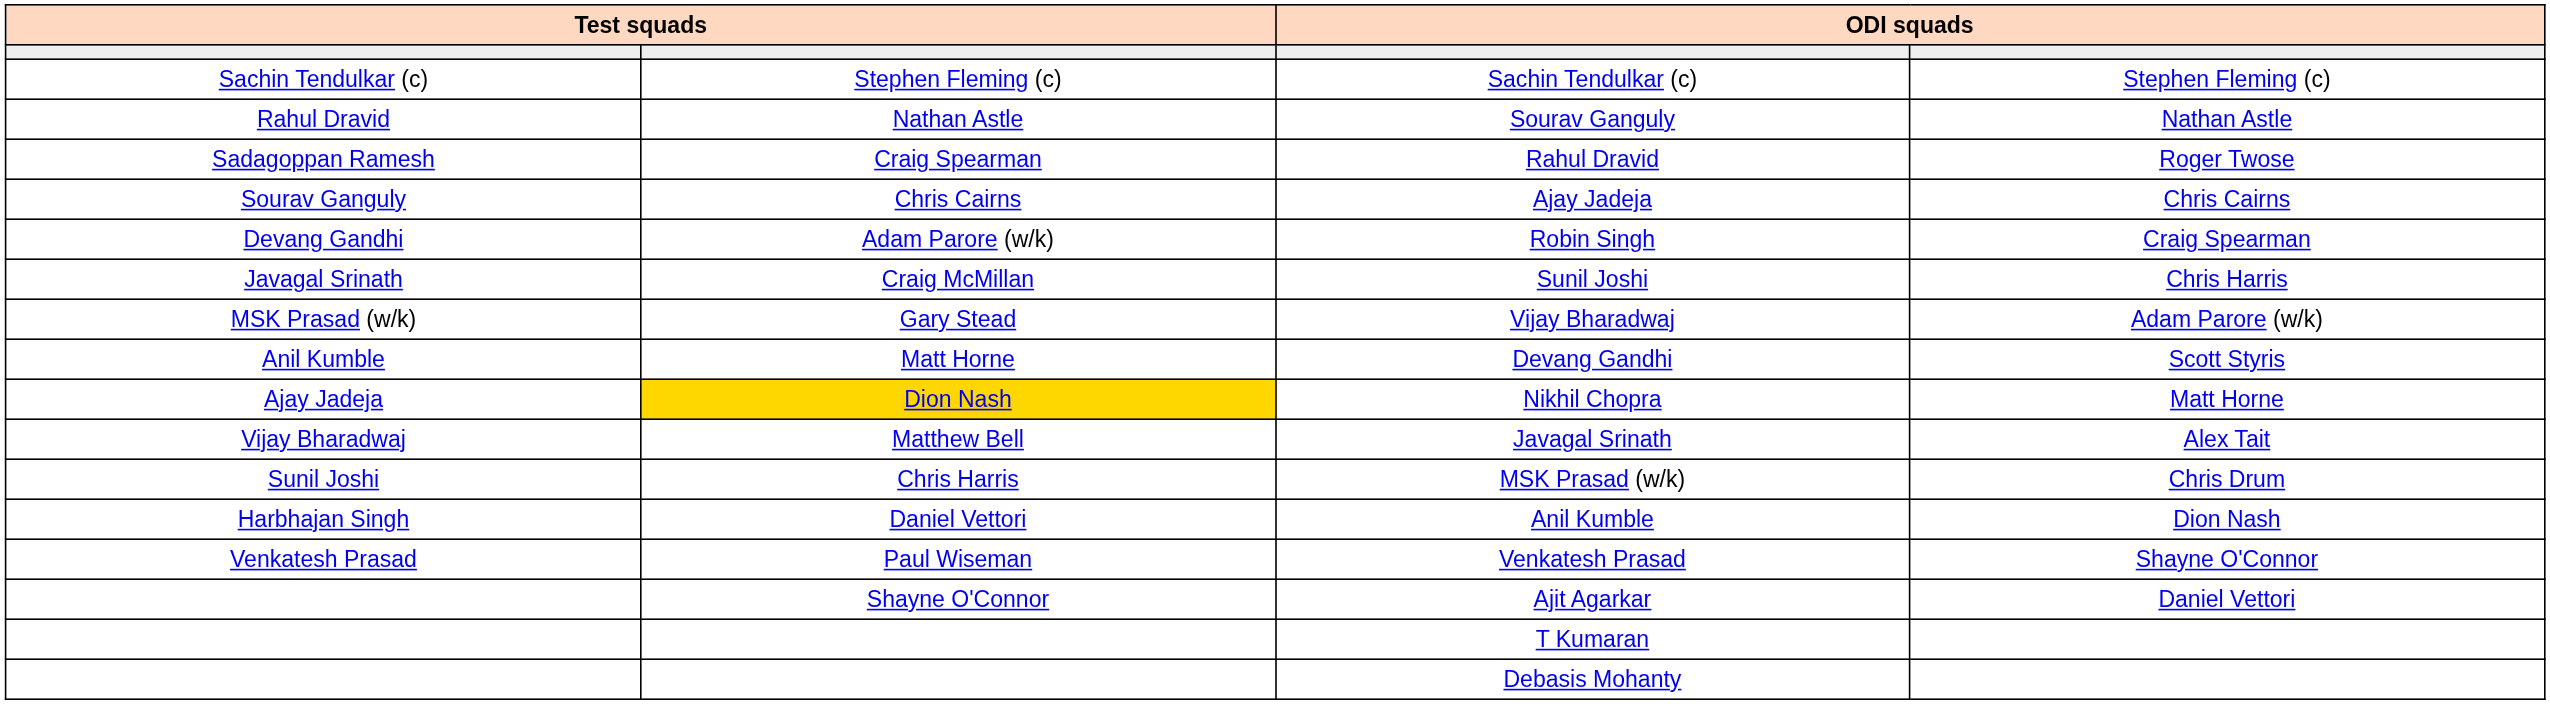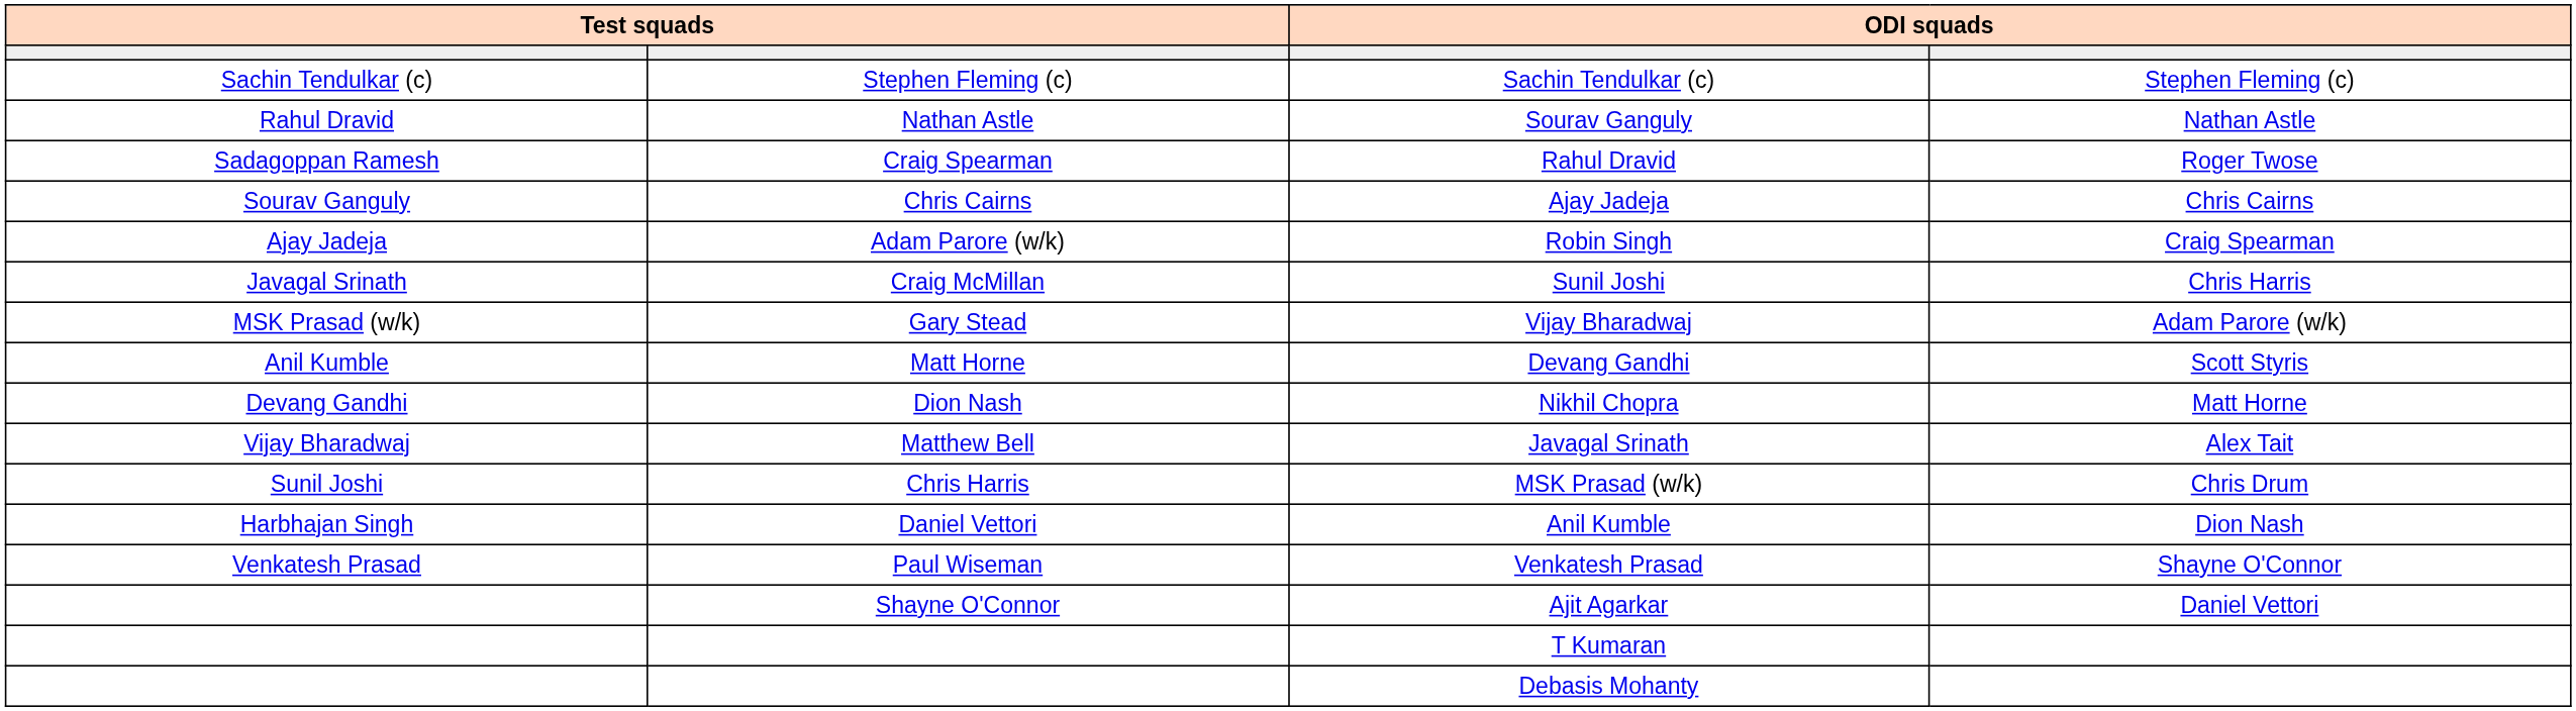Robin Singh | column 1: Devang Gandhi -> Ajay Jadeja
Nikhil Chopra | column 1: Ajay Jadeja -> Devang Gandhi
Nikhil Chopra | column 2: gold background -> no background
